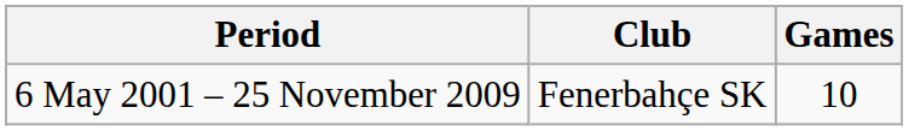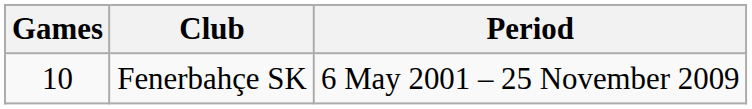columns swapped: Games <-> Period
